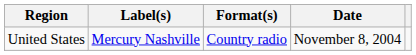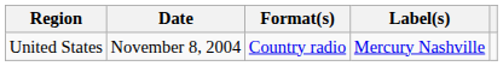columns swapped: Date <-> Label(s)
